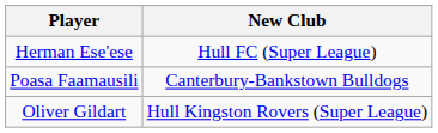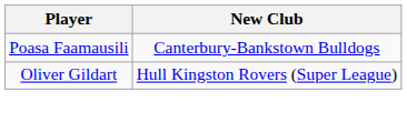- row: Herman Ese'ese | Hull FC (Super League)
